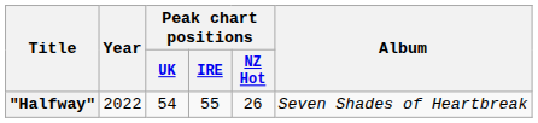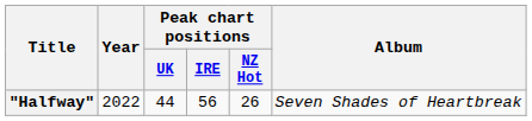"Halfway" | Peak chart positions / UK: 54 -> 44
"Halfway" | Peak chart positions / IRE: 55 -> 56
